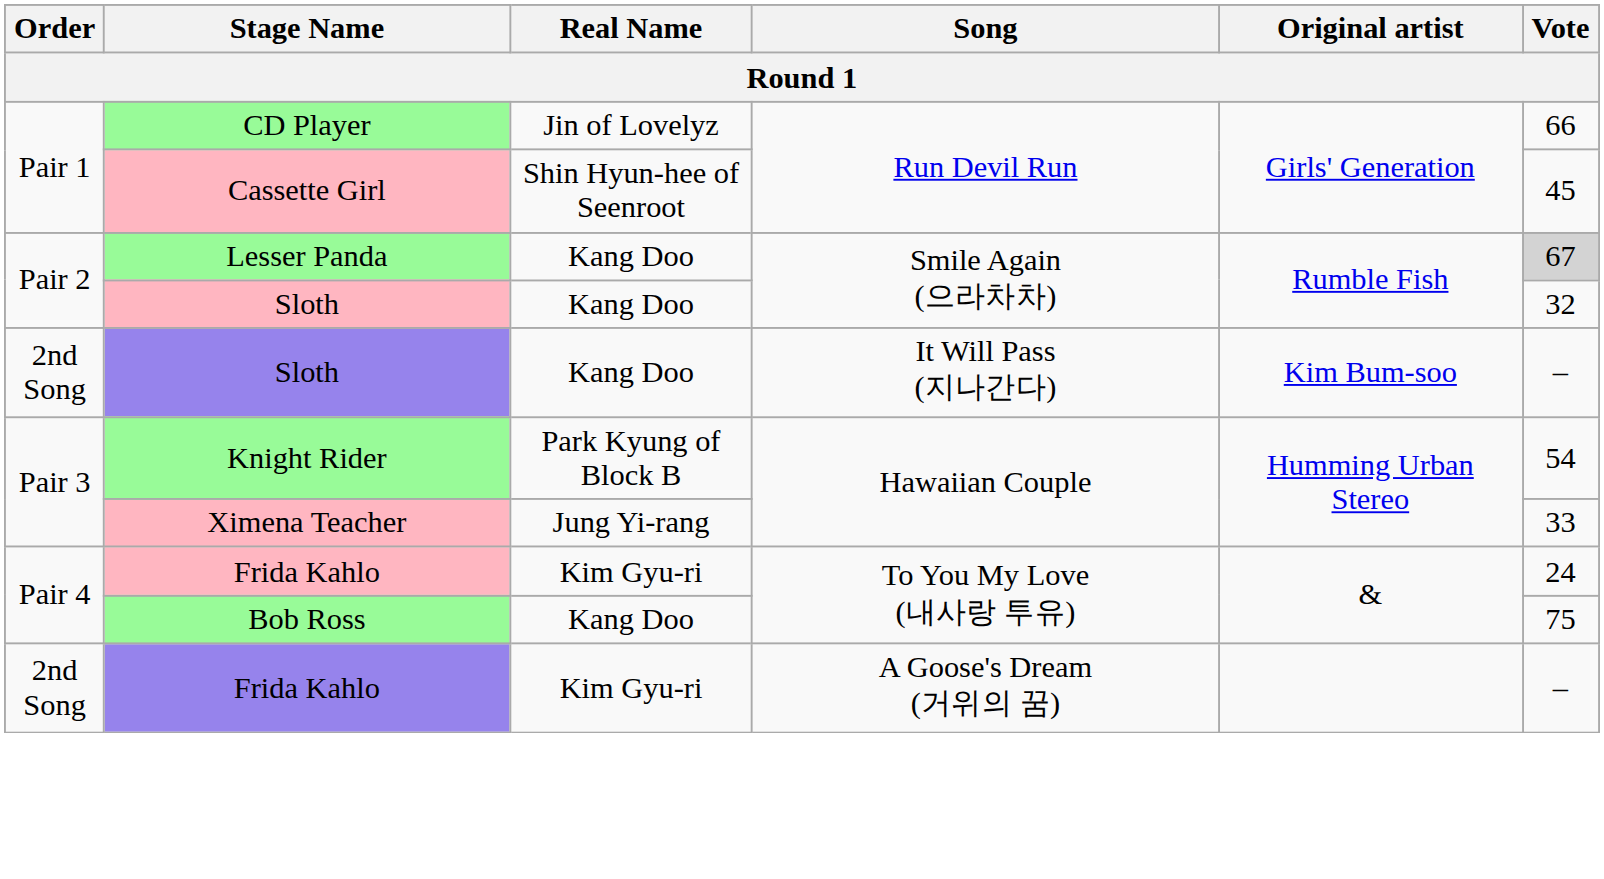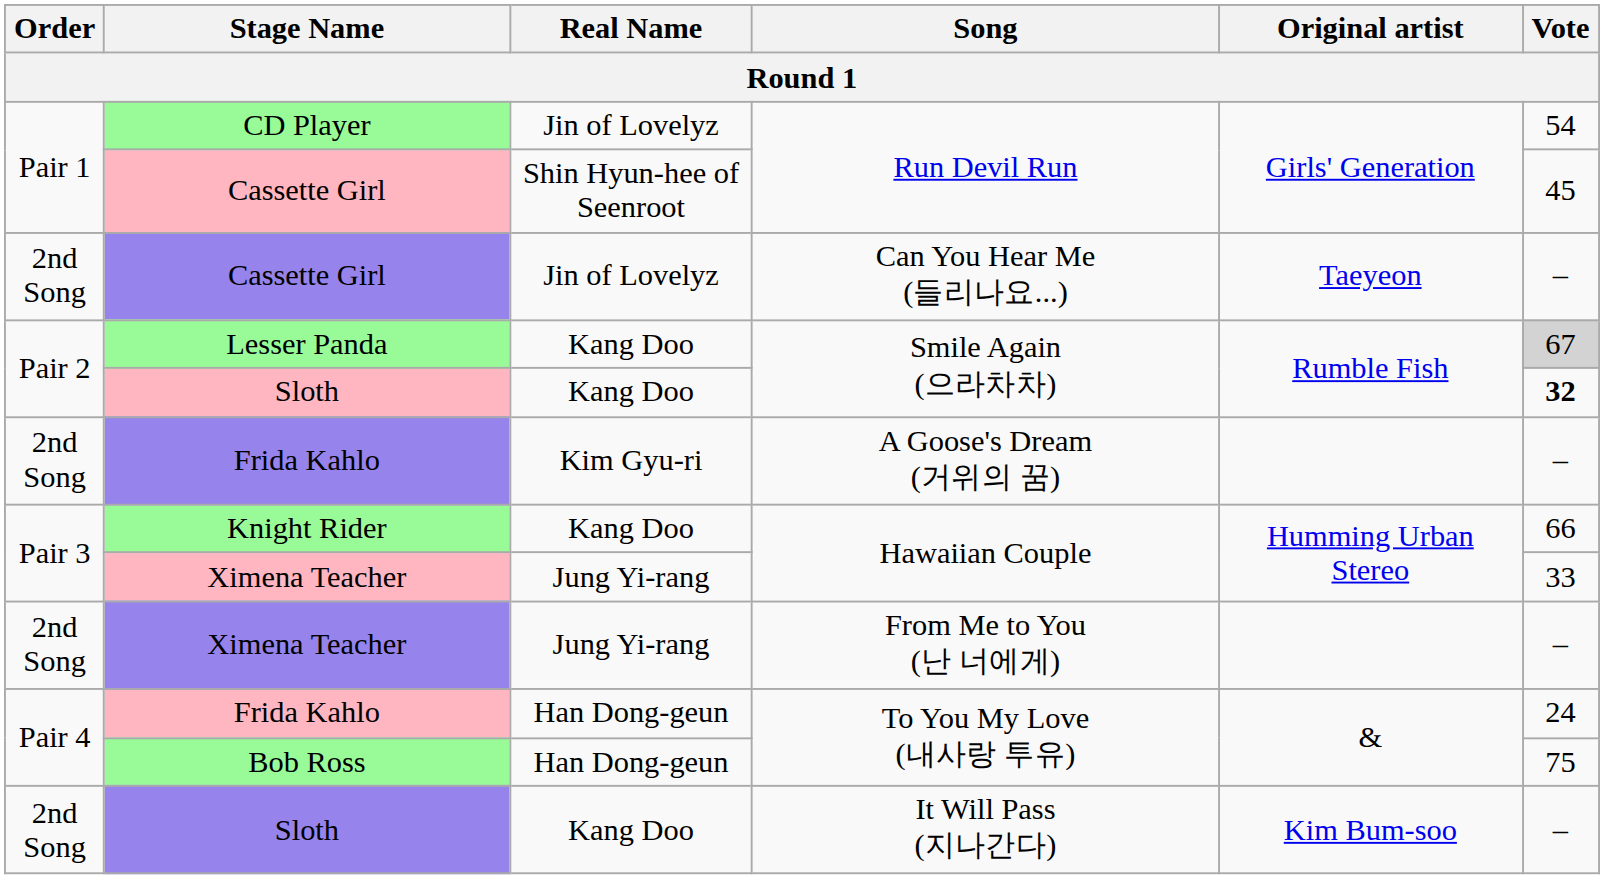CD Player | Vote: 66 -> 54
+ row: 2nd Song | Cassette Girl | Jin of Lovelyz | Can You Hear Me (들리나요...) | Taeyeon | –
Sloth / Smile Again (으라차차) | Vote: normal -> bold
rows swapped: Sloth / It Will Pass (지나간다) <-> Frida Kahlo / A Goose's Dream (거위의 꿈)
Knight Rider | Real Name: Park Kyung of Block B -> Kang Doo
Knight Rider | Vote: 54 -> 66
+ row: 2nd Song | Ximena Teacher | Jung Yi-rang | From Me to You (난 너에게) | –
Frida Kahlo / To You My Love (내사랑 투유) | Real Name: Kim Gyu-ri -> Han Dong-geun
Bob Ross | Real Name: Kang Doo -> Han Dong-geun
